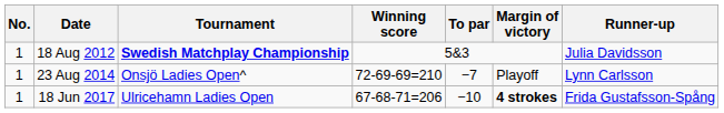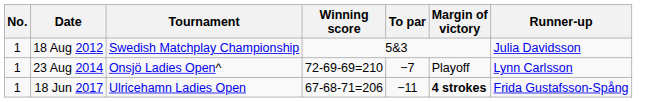18 Aug 2012 | Tournament: bold -> normal
18 Jun 2017 | To par: −10 -> −11
